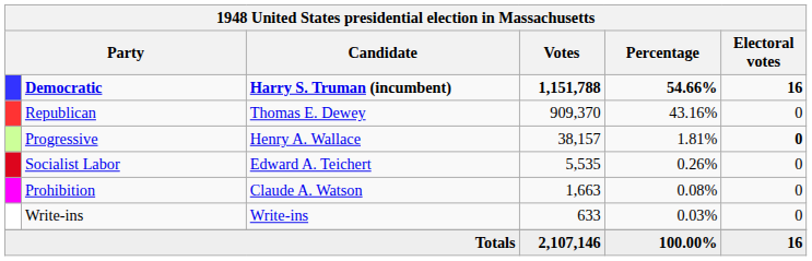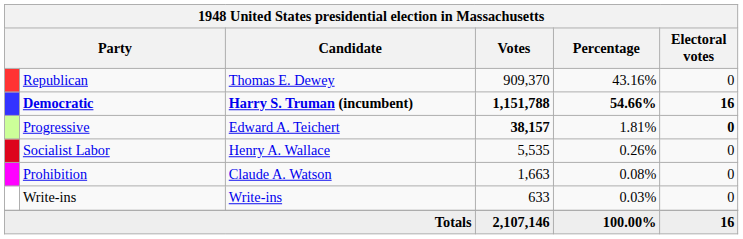rows swapped: Democratic <-> Republican
Progressive | Candidate: Henry A. Wallace -> Edward A. Teichert
Progressive | Votes: normal -> bold
Socialist Labor | Candidate: Edward A. Teichert -> Henry A. Wallace
